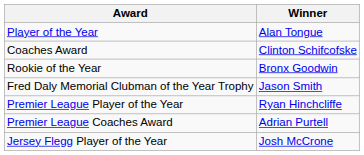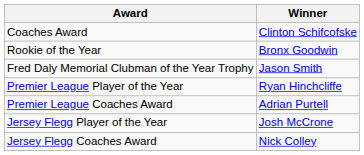- row: Player of the Year | Alan Tongue
+ row: Jersey Flegg Coaches Award | Nick Colley
